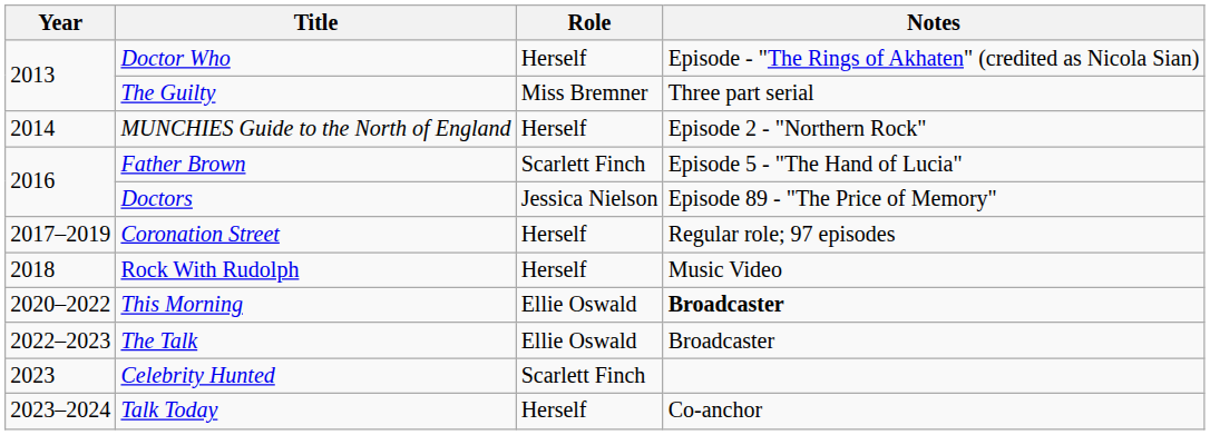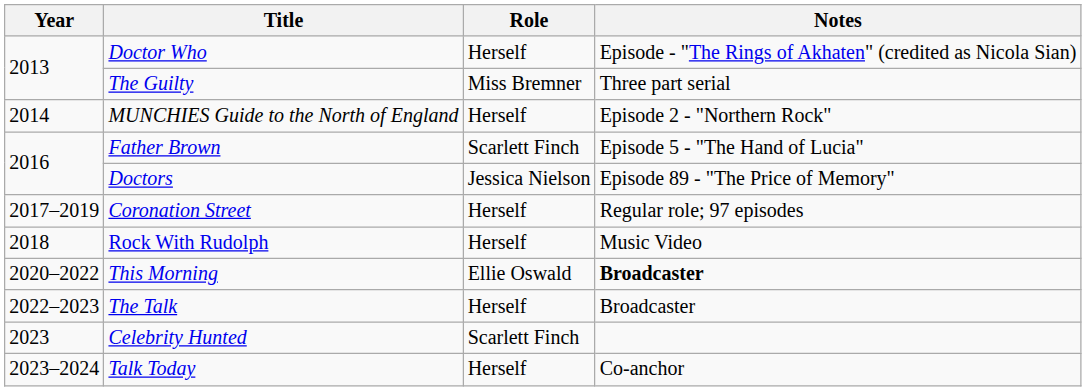The Talk | Role: Ellie Oswald -> Herself
